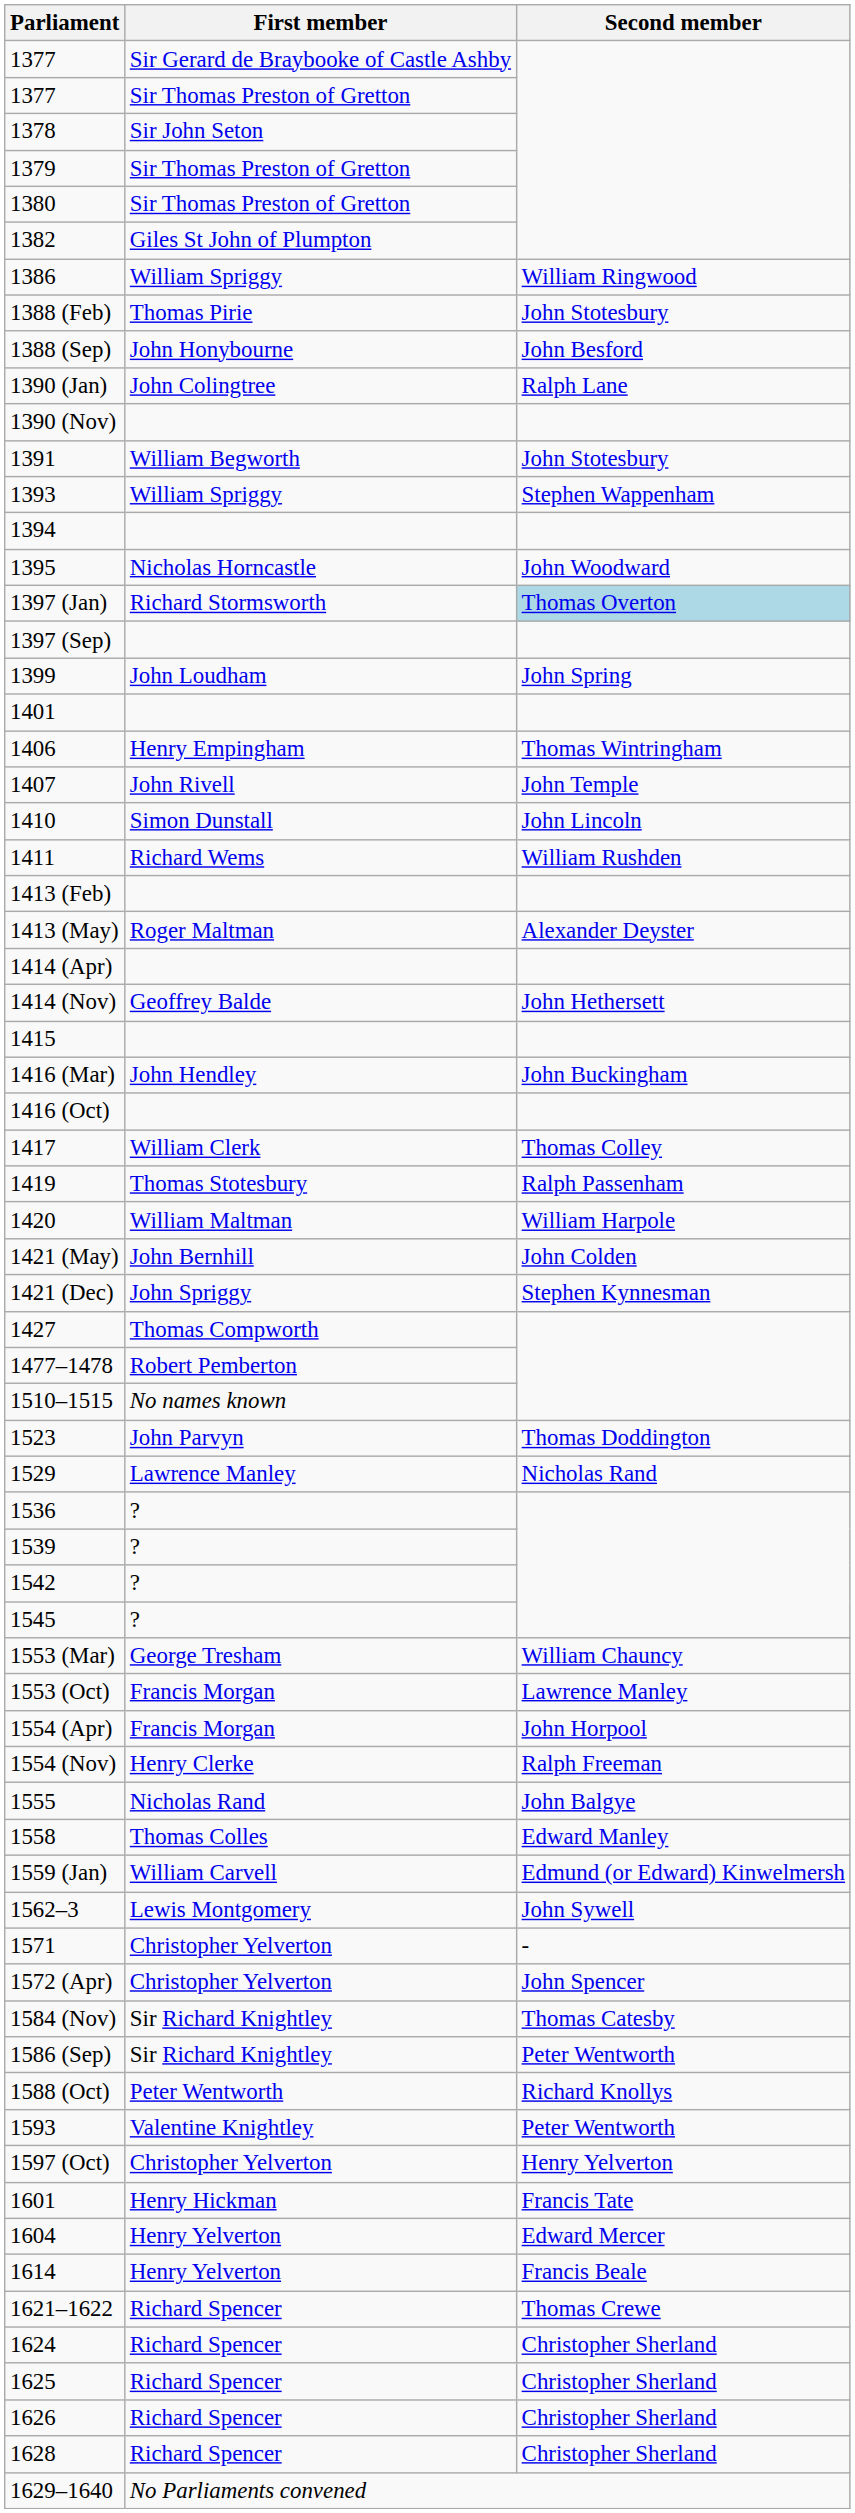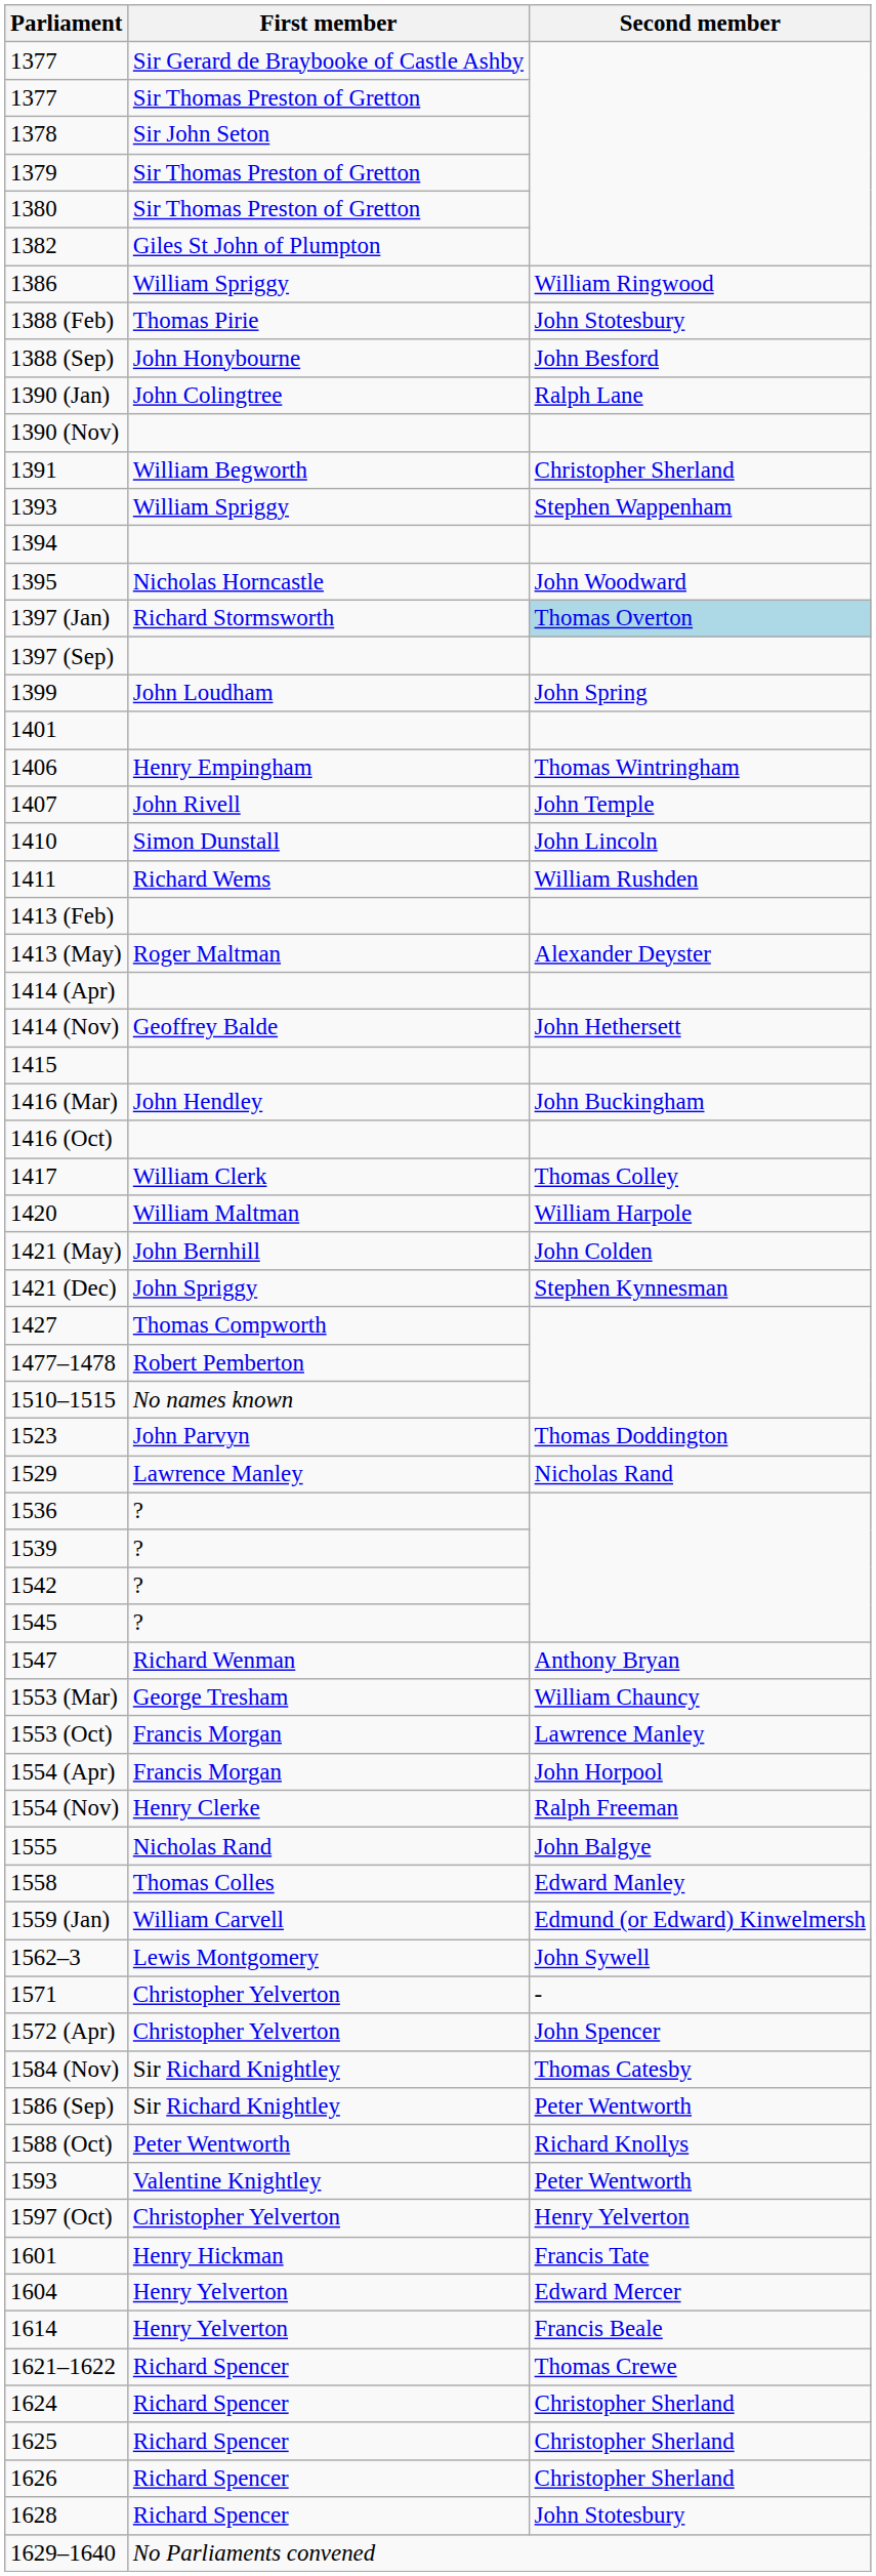1391 | Second member: John Stotesbury -> Christopher Sherland
- row: 1419 | Thomas Stotesbury | Ralph Passenham
+ row: 1547 | Richard Wenman | Anthony Bryan
1628 | Second member: Christopher Sherland -> John Stotesbury
